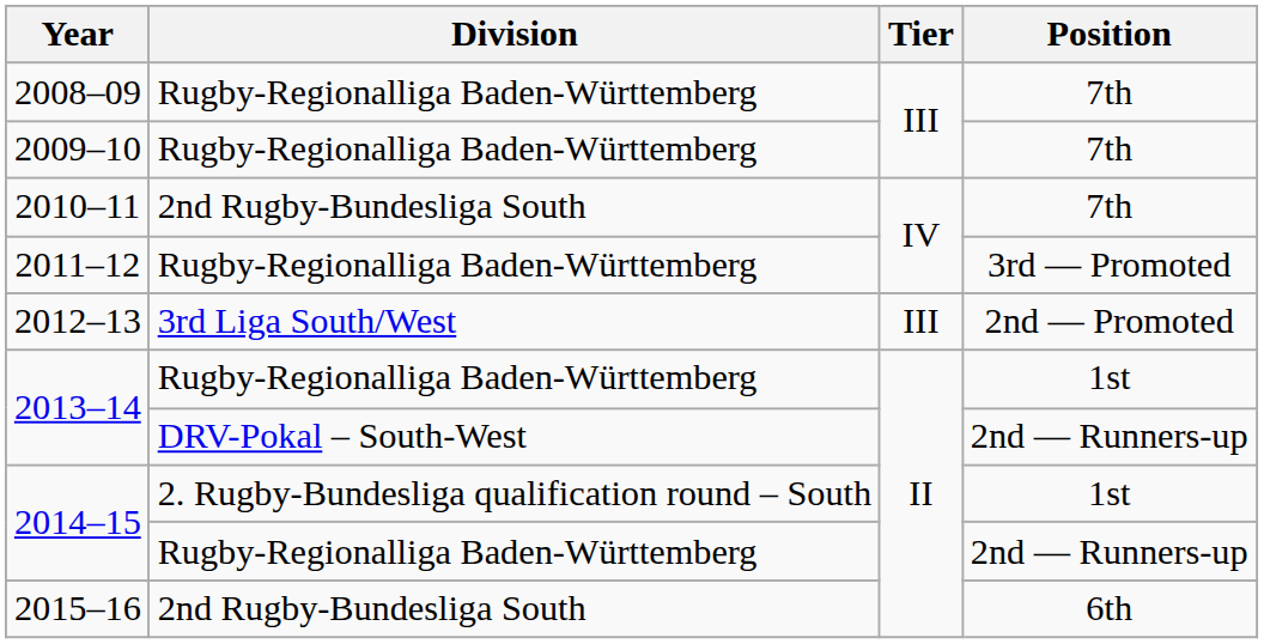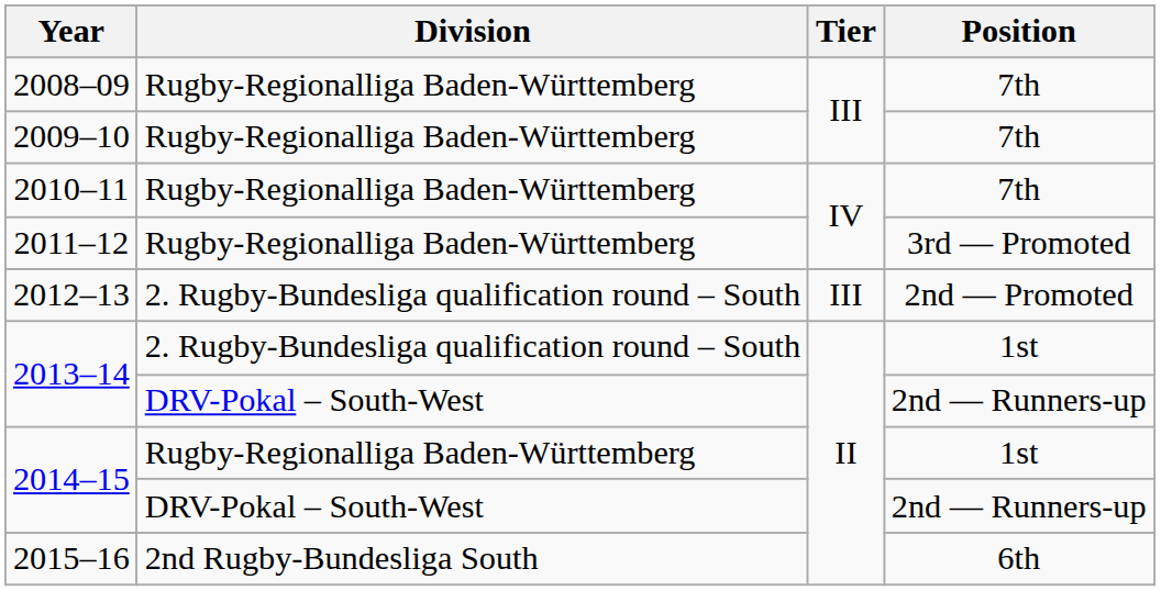2010–11 | Division: 2nd Rugby-Bundesliga South -> Rugby-Regionalliga Baden-Württemberg
2012–13 | Division: 3rd Liga South/West -> 2. Rugby-Bundesliga qualification round – South
2013–14 / 1st | Division: Rugby-Regionalliga Baden-Württemberg -> 2. Rugby-Bundesliga qualification round – South
2014–15 / 1st | Division: 2. Rugby-Bundesliga qualification round – South -> Rugby-Regionalliga Baden-Württemberg
2014–15 / 2nd — Runners-up | Division: Rugby-Regionalliga Baden-Württemberg -> DRV-Pokal – South-West
